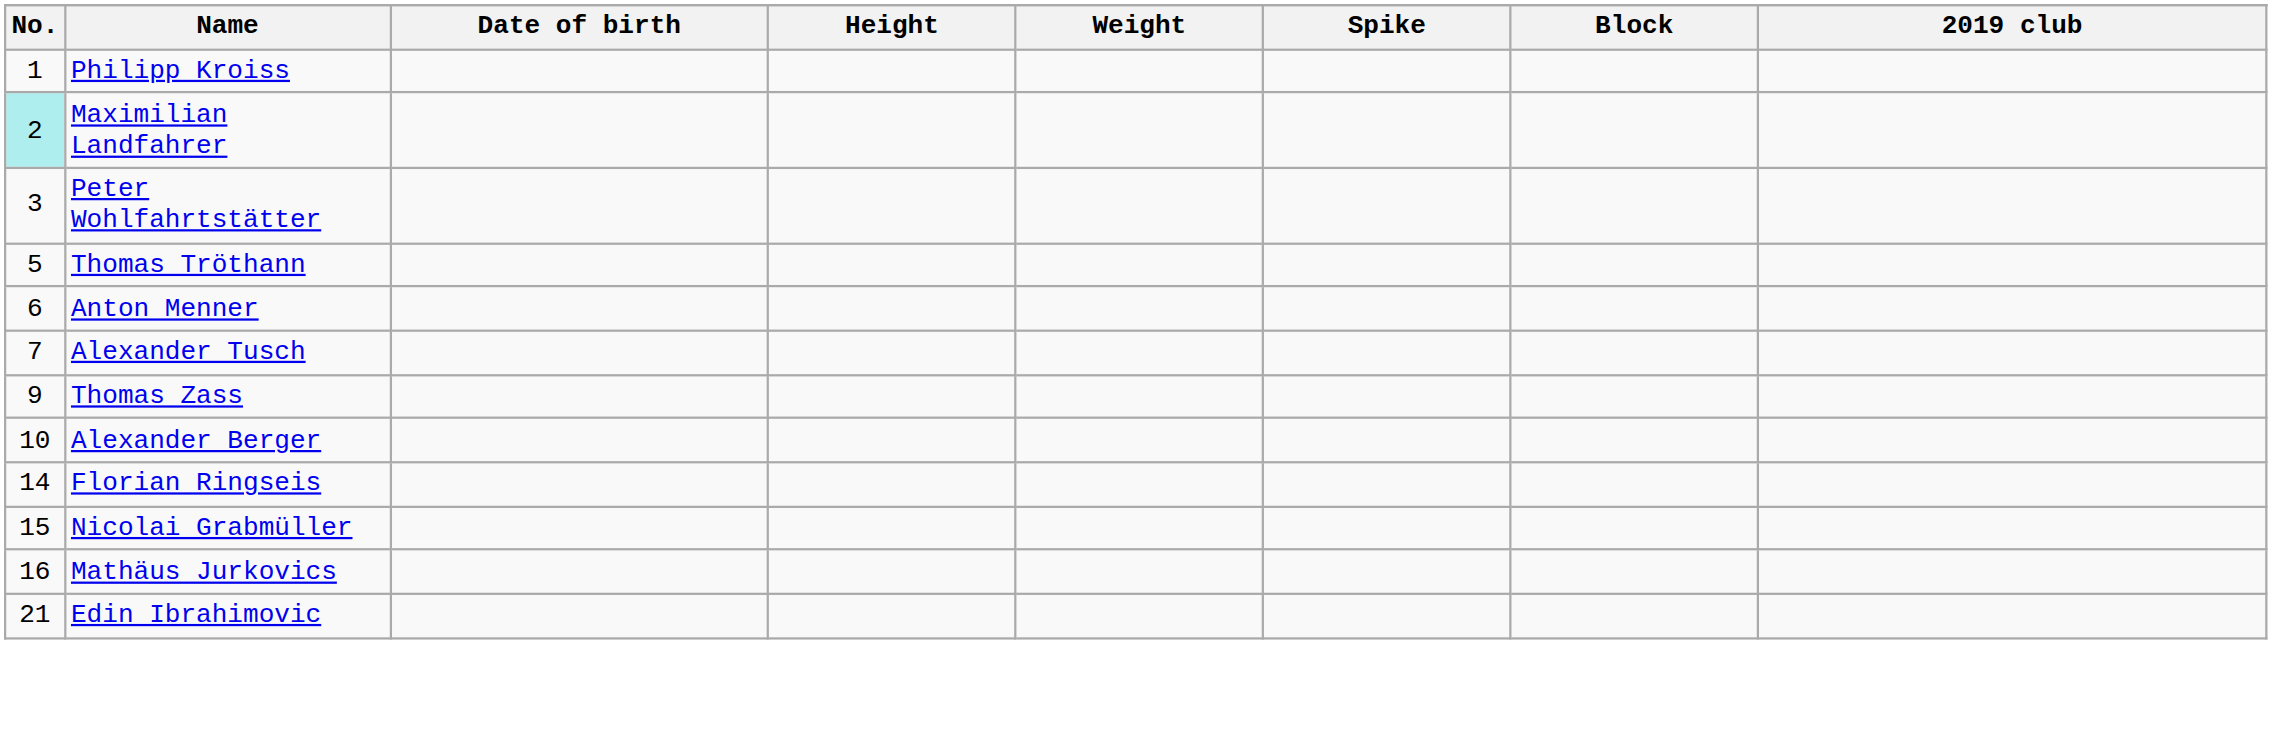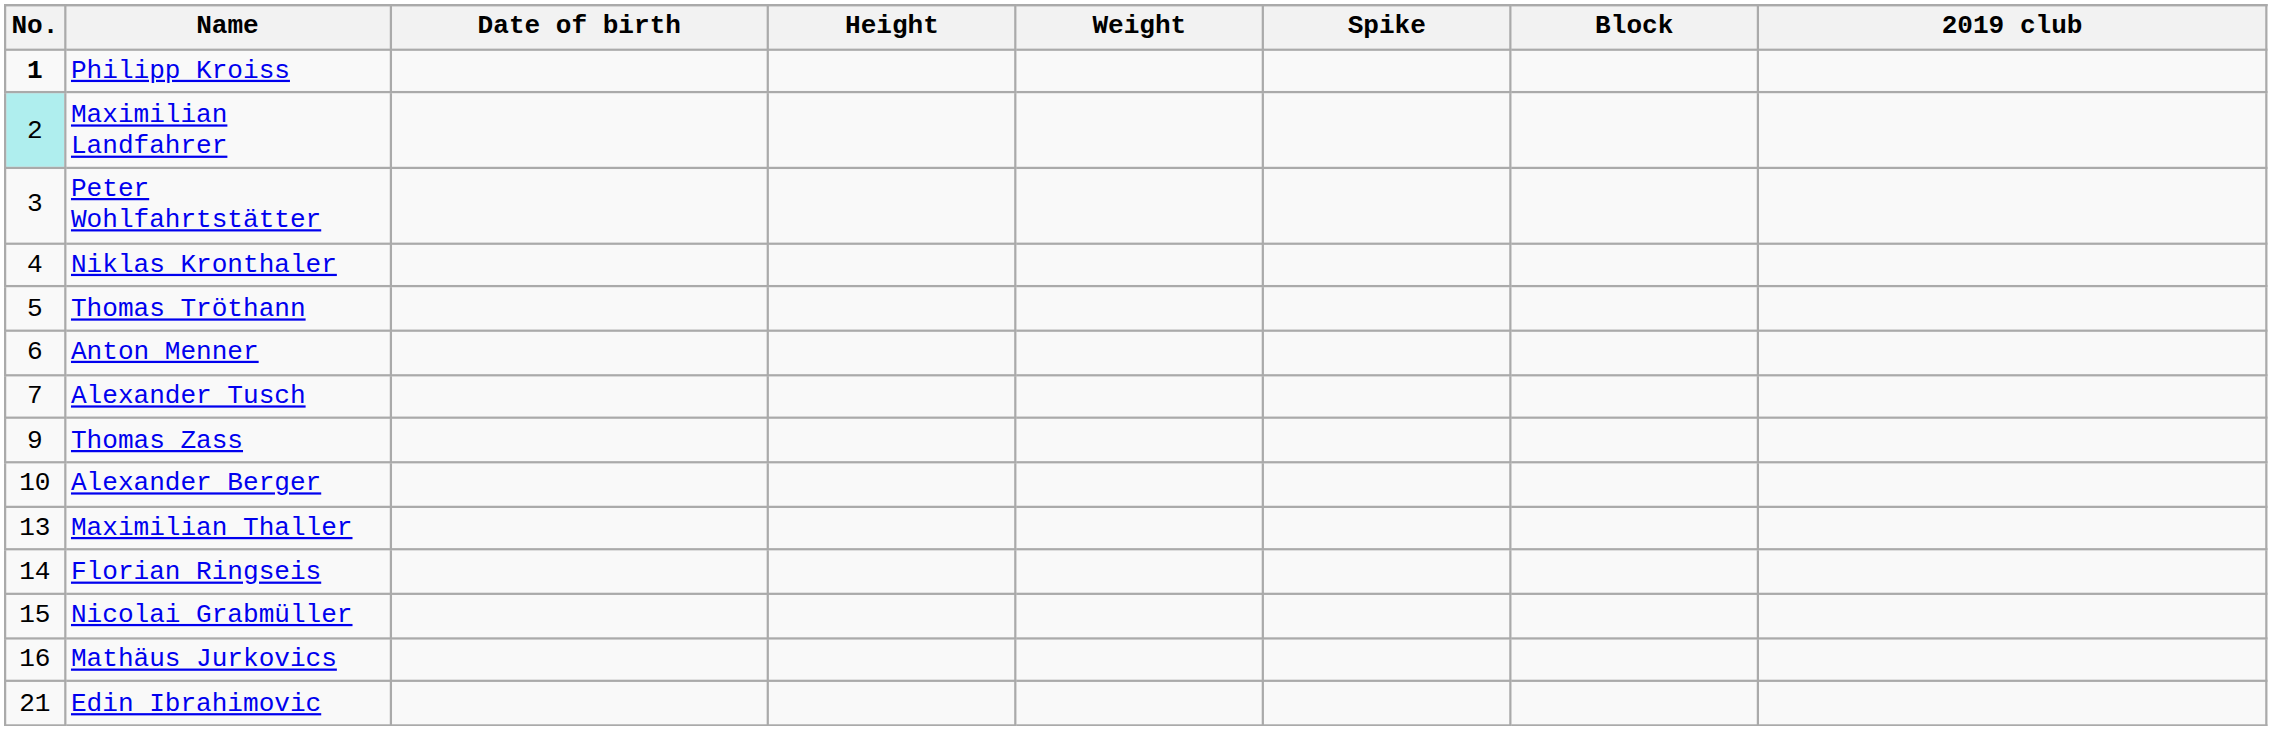Philipp Kroiss | No.: normal -> bold
+ row: 4 | Niklas Kronthaler
+ row: 13 | Maximilian Thaller
